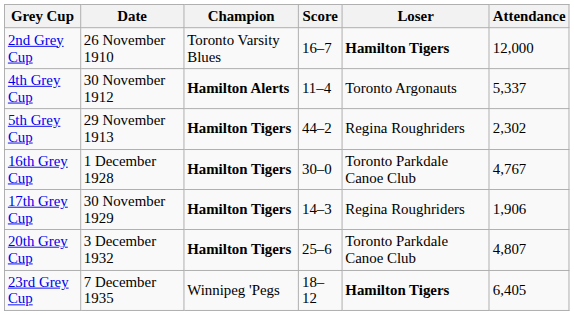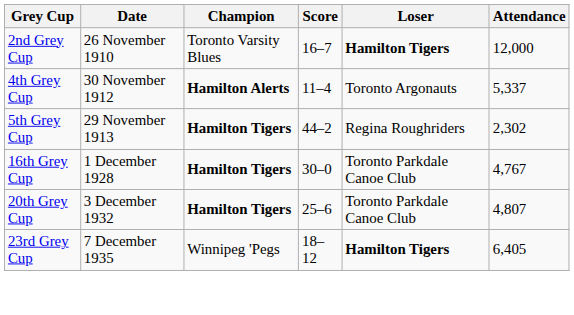- row: 17th Grey Cup | 30 November 1929 | Hamilton Tigers | 14–3 | Regina Roughriders | 1,906
